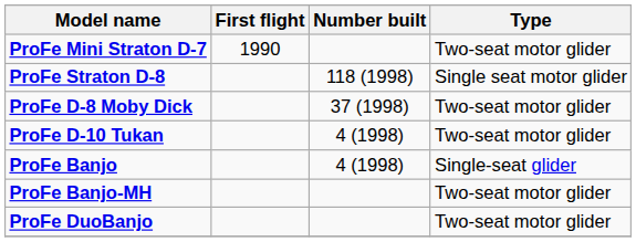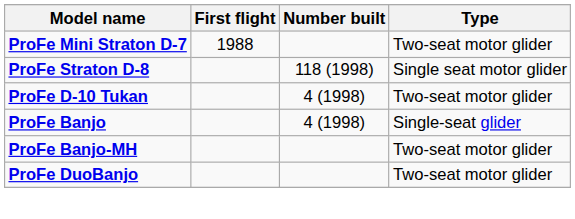ProFe Mini Straton D-7 | First flight: 1990 -> 1988
- row: ProFe D-8 Moby Dick | 37 (1998) | Two-seat motor glider
